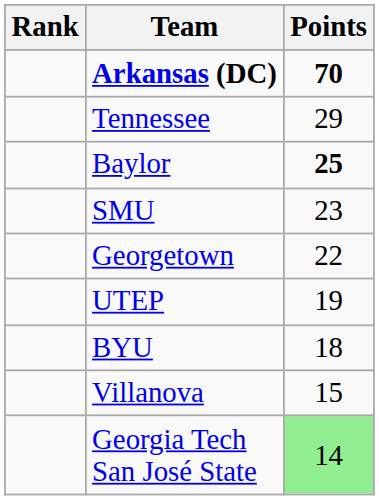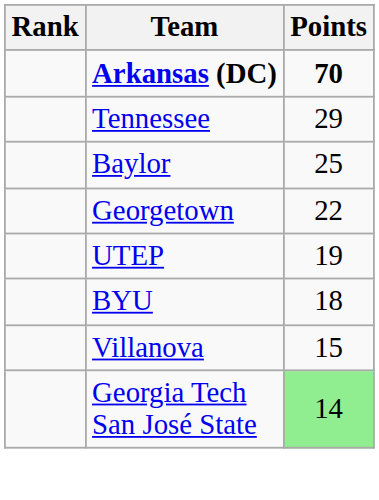Baylor | Points: bold -> normal
- row: SMU | 23
